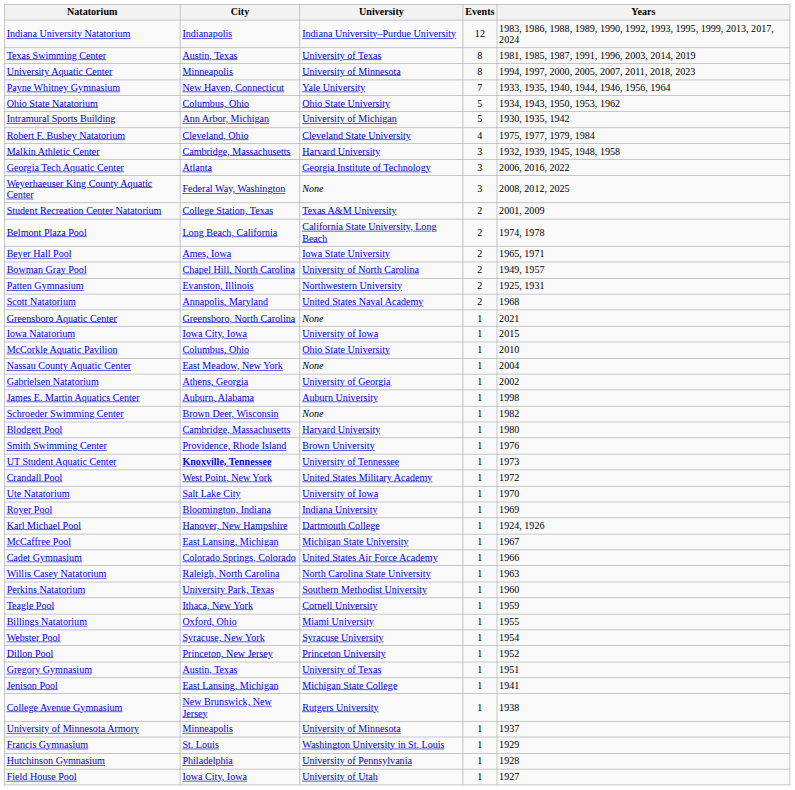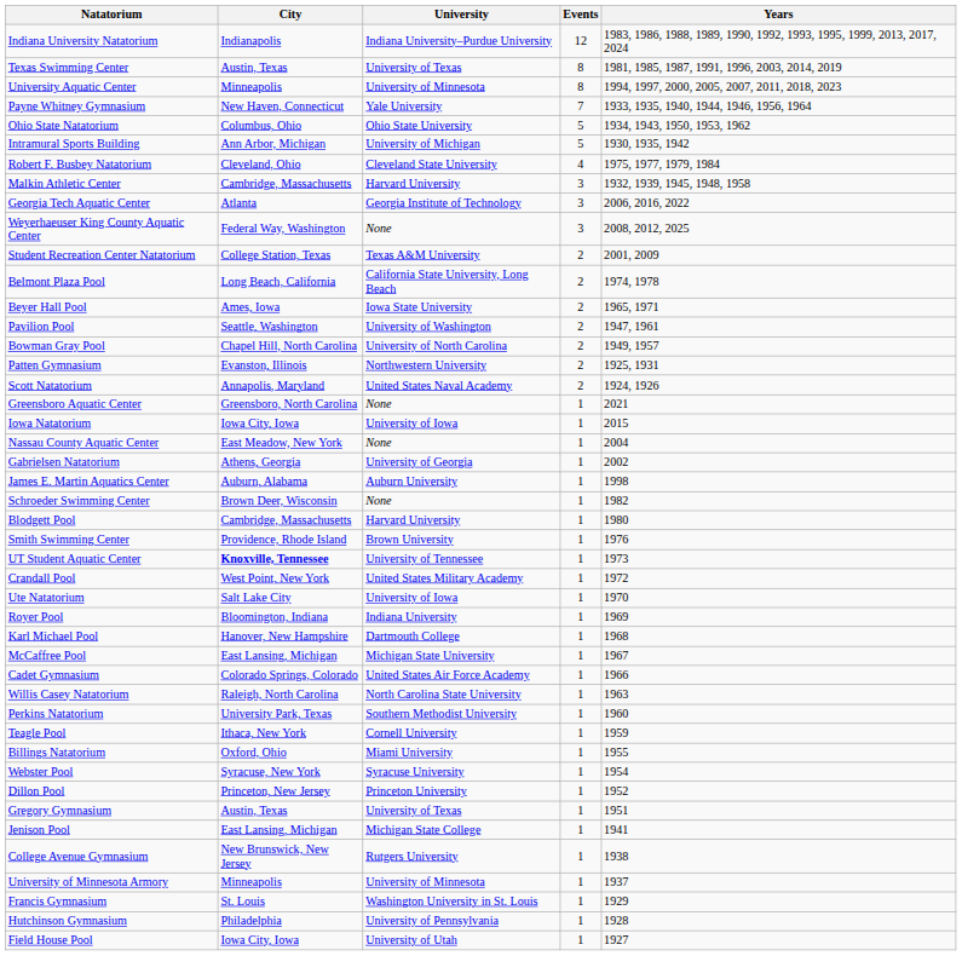+ row: Pavilion Pool | Seattle, Washington | University of Washington | 2 | 1947, 1961
Scott Natatorium | Years: 1968 -> 1924, 1926
- row: McCorkle Aquatic Pavilion | Columbus, Ohio | Ohio State University | 1 | 2010
Karl Michael Pool | Years: 1924, 1926 -> 1968
